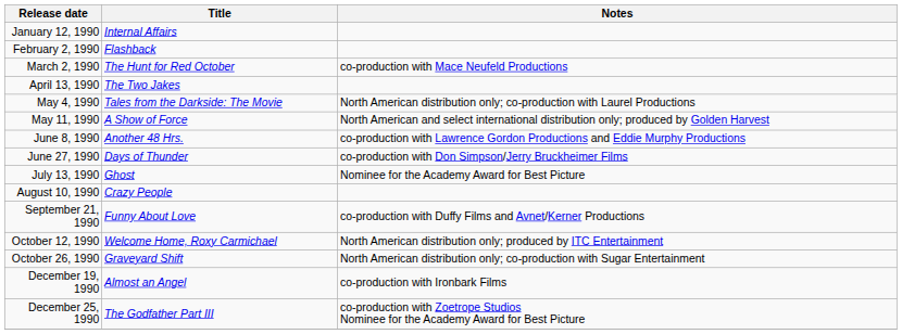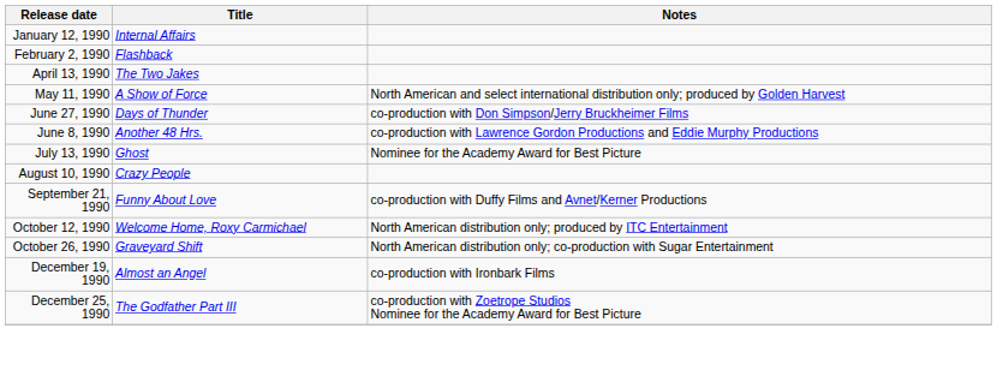- row: March 2, 1990 | The Hunt for Red October | co-production with Mace Neufeld Productions
- row: May 4, 1990 | Tales from the Darkside: The Movie | North American distribution only; co-production with Laurel Productions
rows swapped: June 8, 1990 <-> June 27, 1990
